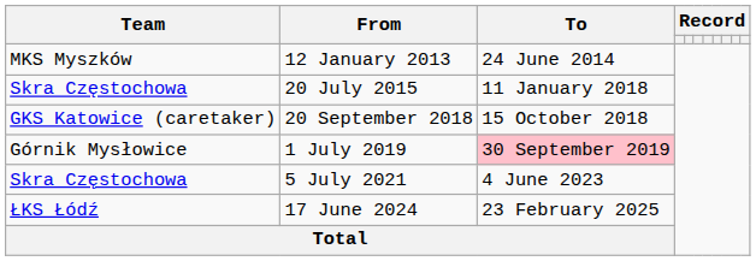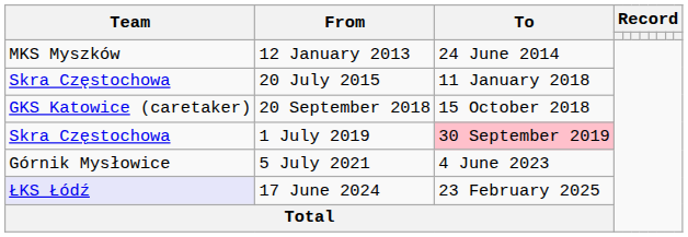1 July 2019 | Team: Górnik Mysłowice -> Skra Częstochowa
5 July 2021 | Team: Skra Częstochowa -> Górnik Mysłowice
17 June 2024 | Team: no background -> lavender background
